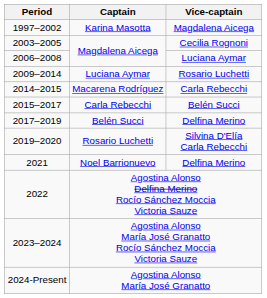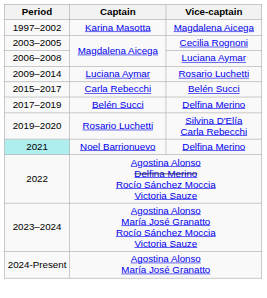- row: 2014–2015 | Macarena Rodríguez | Carla Rebecchi
Noel Barrionuevo | Period: no background -> paleturquoise background
